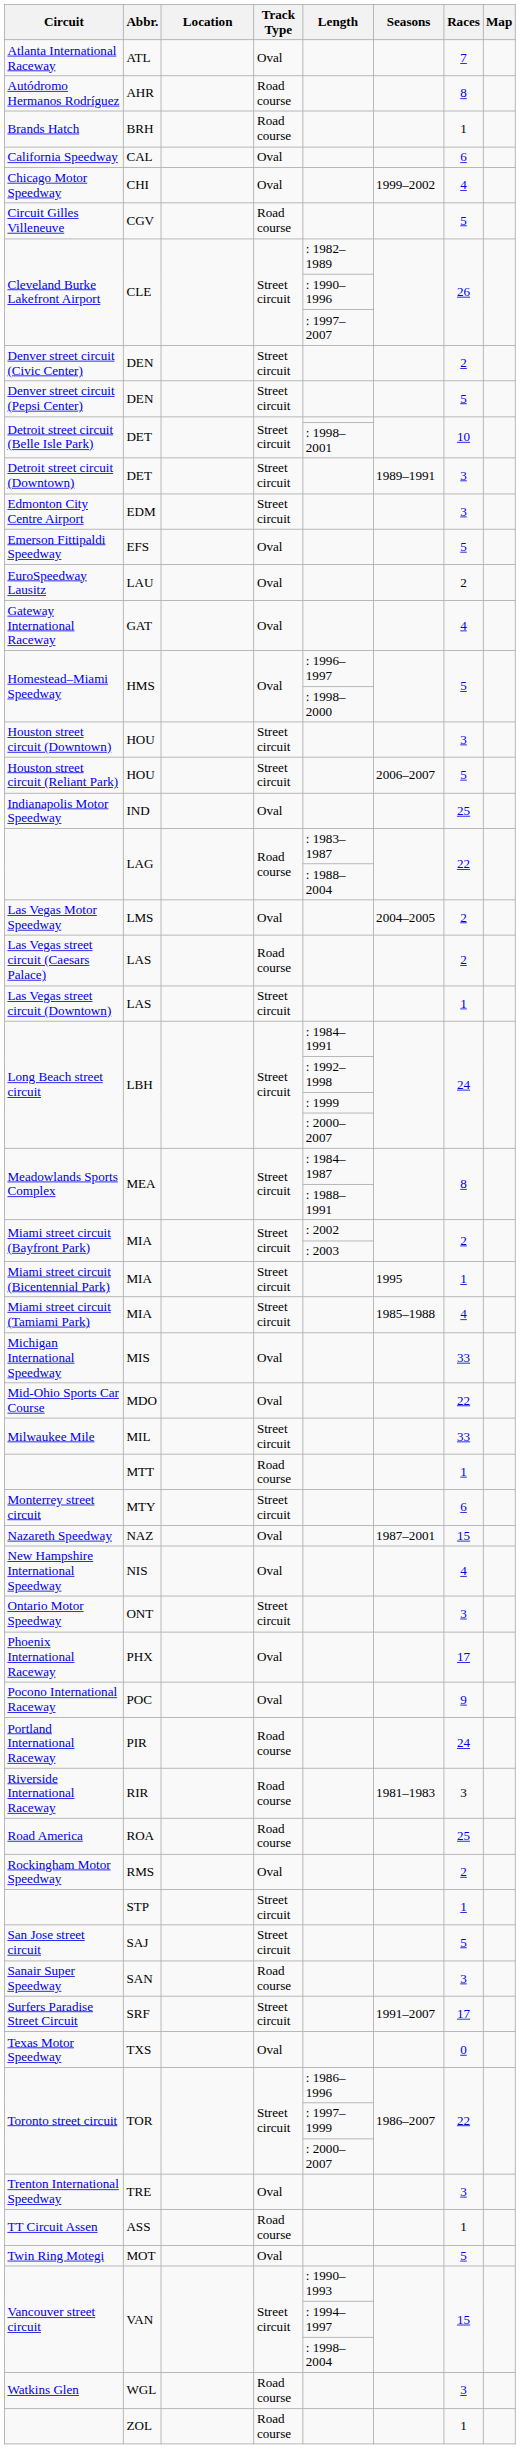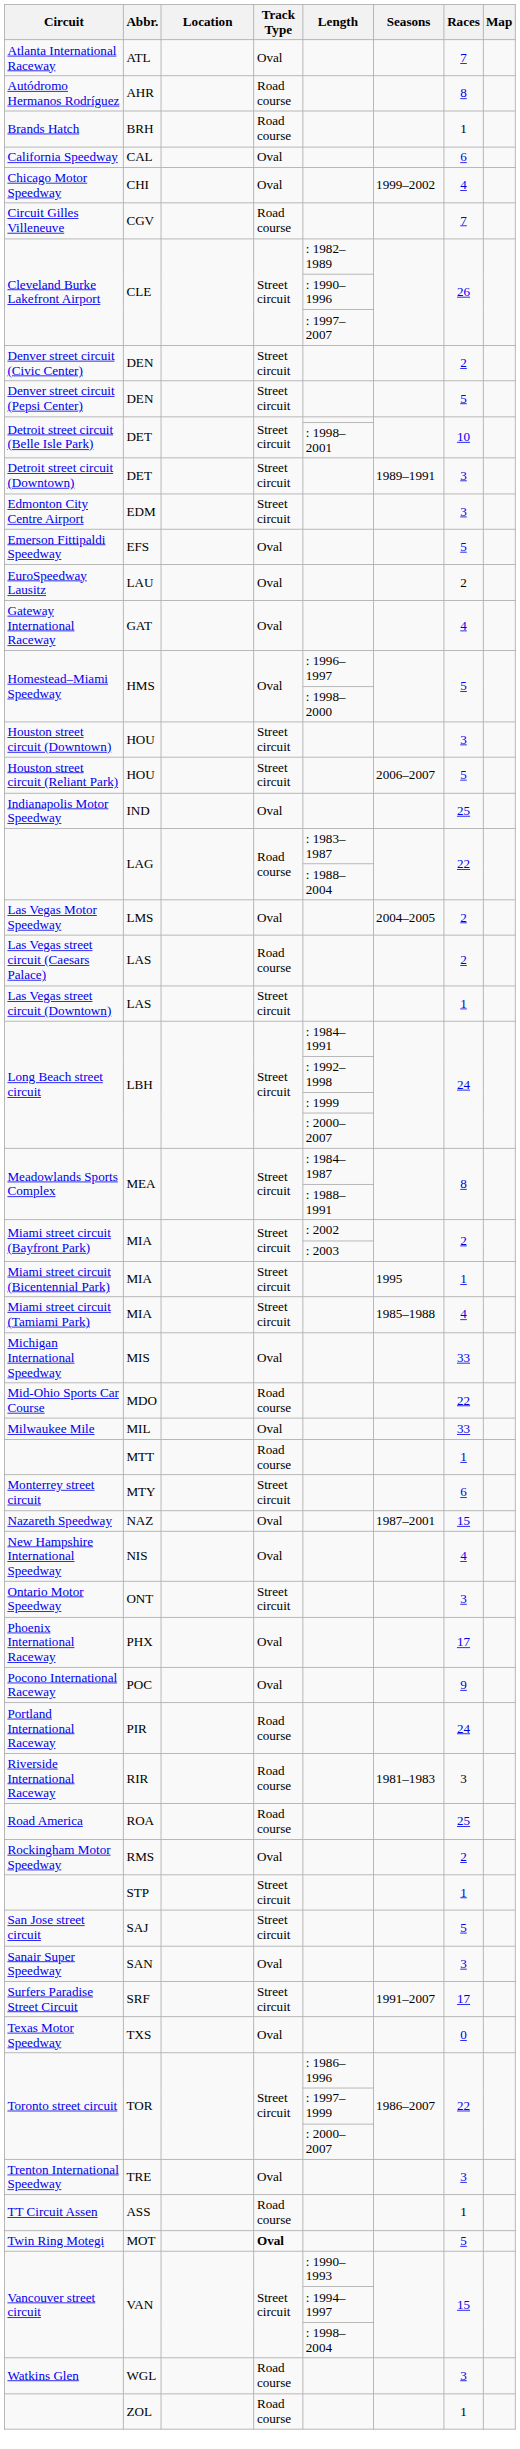Circuit Gilles Villeneuve | Races: 5 -> 7
Mid-Ohio Sports Car Course | Track Type: Oval -> Road course
Milwaukee Mile | Track Type: Street circuit -> Oval
Sanair Super Speedway | Track Type: Road course -> Oval
Twin Ring Motegi | Track Type: normal -> bold
